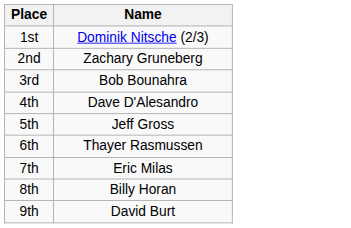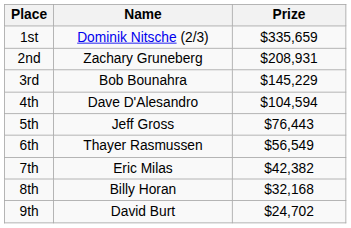+ column: Prize | $335,659 | $208,931 | $145,229 | $104,594 | $76,443 | $56,549 | $42,382 | $32,168 | $24,702
